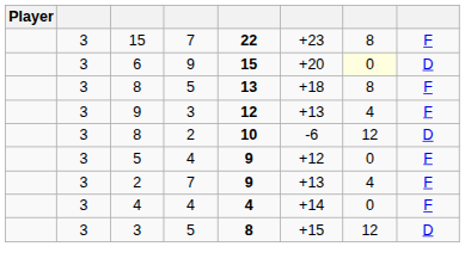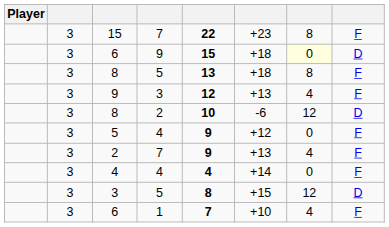6 / 9 | column 6: +20 -> +18
+ row: 3 | 6 | 1 | 7 | +10 | 4 | F
